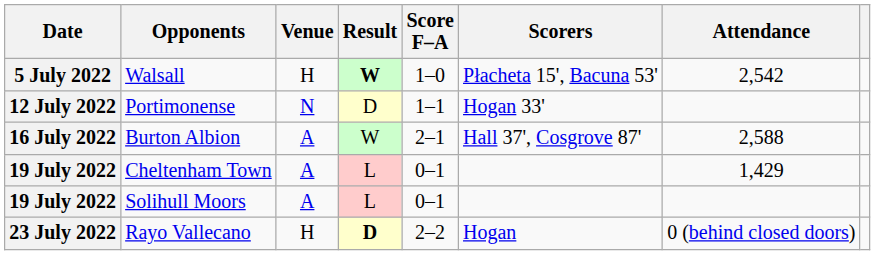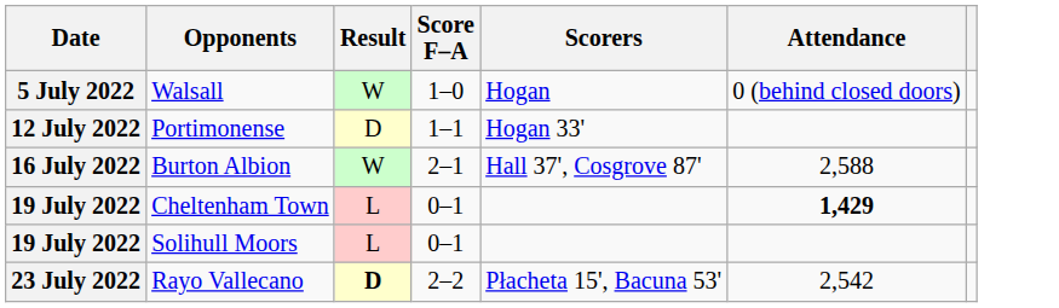- column: Venue | H | N | A | A | A | H
Walsall | Result: bold -> normal
Walsall | Scorers: Płacheta 15', Bacuna 53' -> Hogan
Walsall | Attendance: 2,542 -> 0 (behind closed doors)
Cheltenham Town | Attendance: normal -> bold
Rayo Vallecano | Scorers: Hogan -> Płacheta 15', Bacuna 53'
Rayo Vallecano | Attendance: 0 (behind closed doors) -> 2,542
